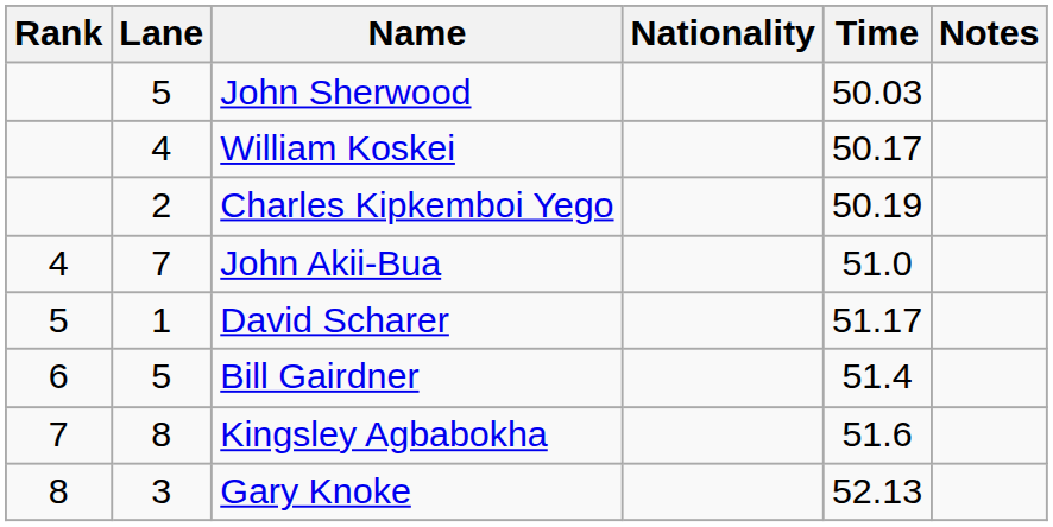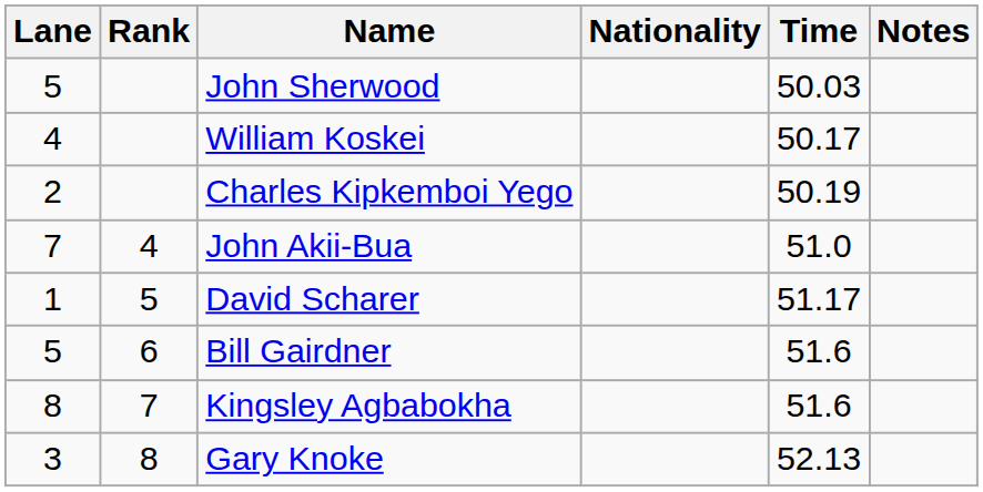columns swapped: Rank <-> Lane
Bill Gairdner | Time: 51.4 -> 51.6
